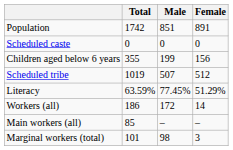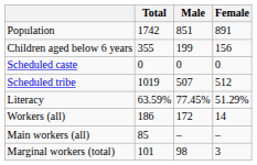rows swapped: Children aged below 6 years <-> Scheduled caste
